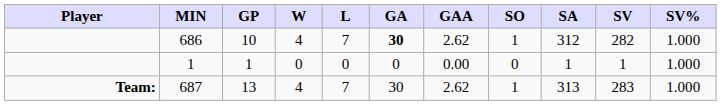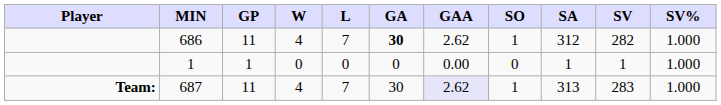686 | GP: 10 -> 11
687 | GP: 13 -> 11
687 | GAA: no background -> lavender background
